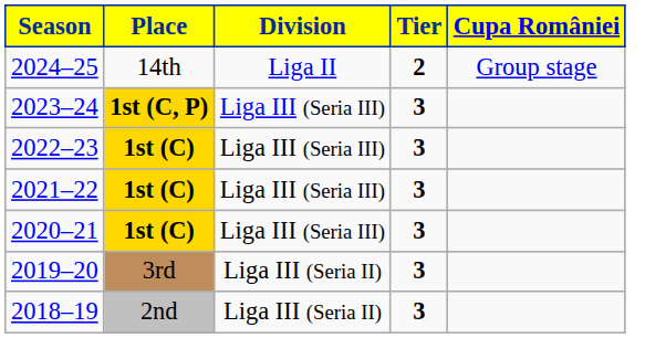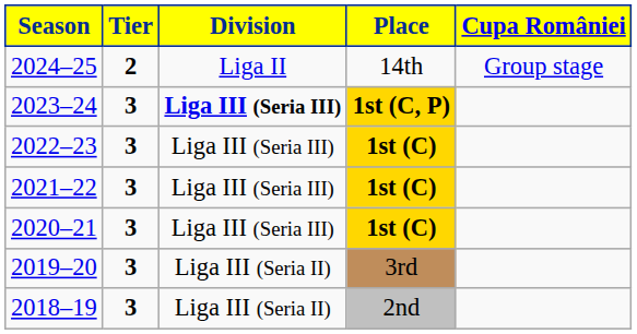columns swapped: Tier <-> Place
2023–24 | Division: normal -> bold
